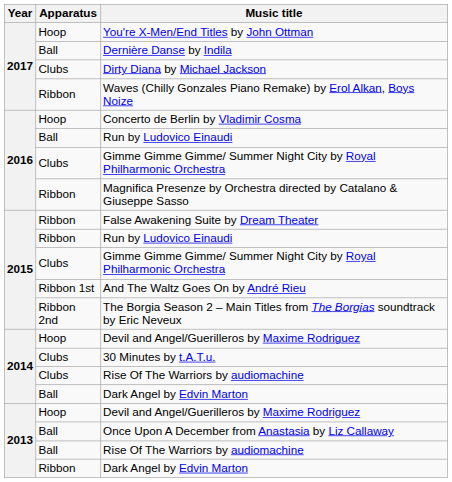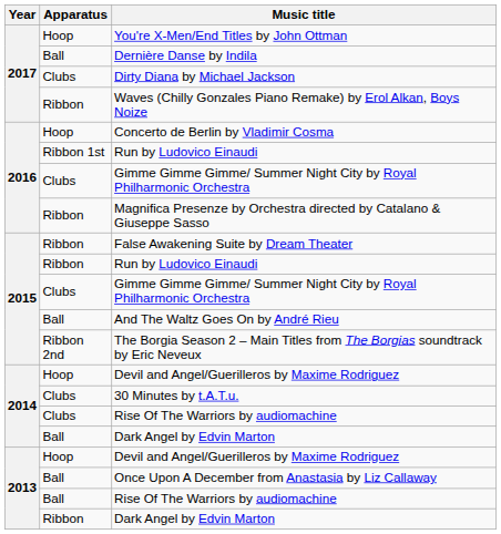2016 / Run by Ludovico Einaudi | Apparatus: Ball -> Ribbon 1st
And The Waltz Goes On by André Rieu | Apparatus: Ribbon 1st -> Ball
